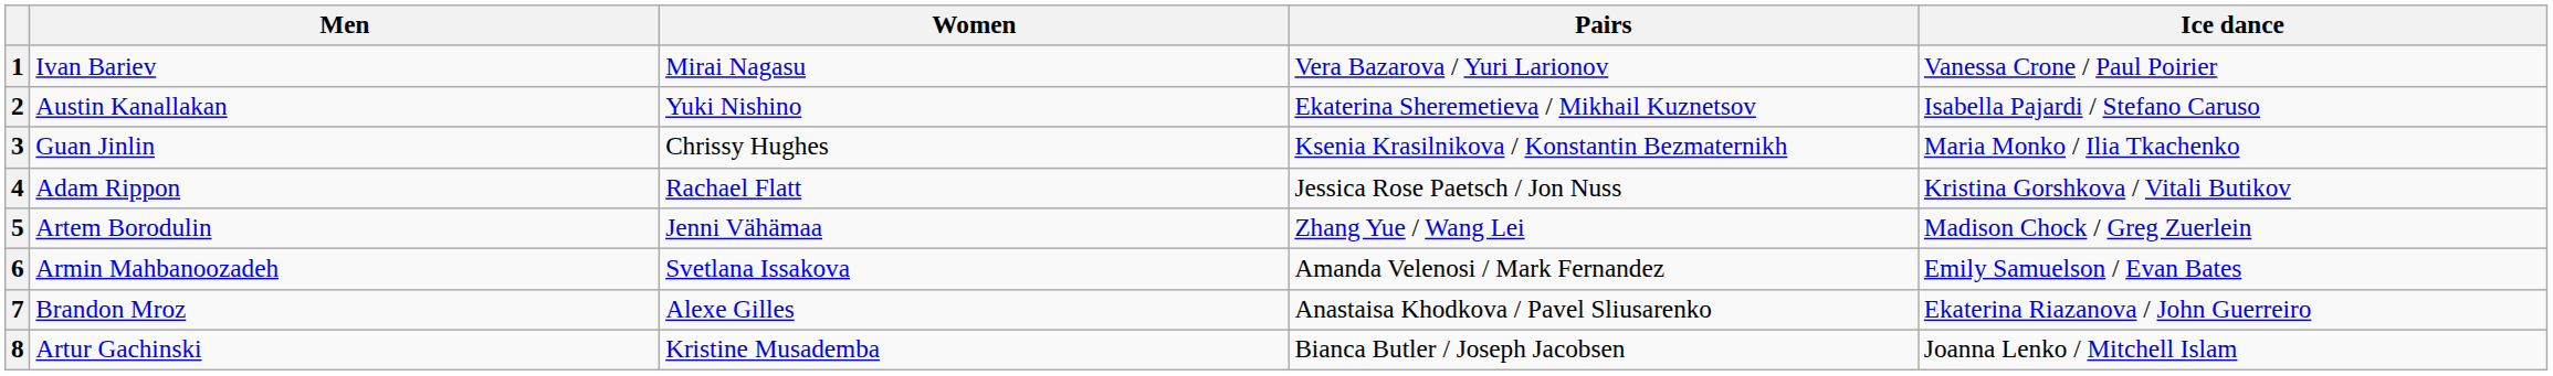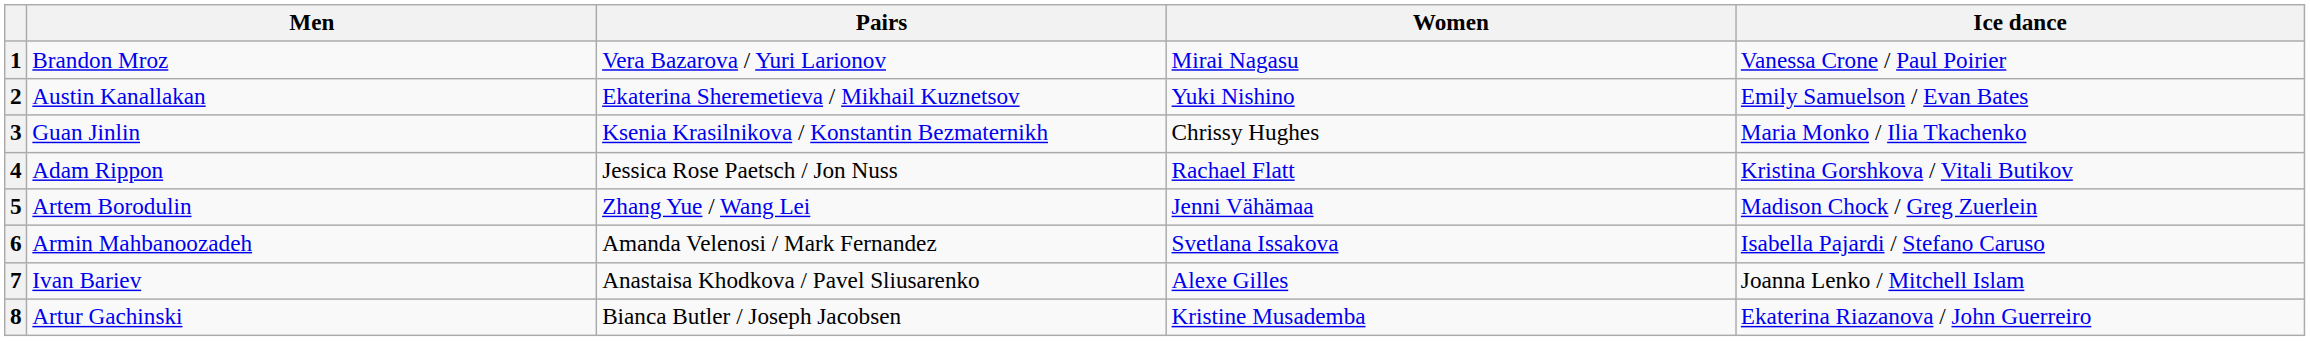columns swapped: Women <-> Pairs
1 | Men: Ivan Bariev -> Brandon Mroz
2 | Ice dance: Isabella Pajardi / Stefano Caruso -> Emily Samuelson / Evan Bates
6 | Ice dance: Emily Samuelson / Evan Bates -> Isabella Pajardi / Stefano Caruso
7 | Men: Brandon Mroz -> Ivan Bariev
7 | Ice dance: Ekaterina Riazanova / John Guerreiro -> Joanna Lenko / Mitchell Islam
8 | Ice dance: Joanna Lenko / Mitchell Islam -> Ekaterina Riazanova / John Guerreiro
